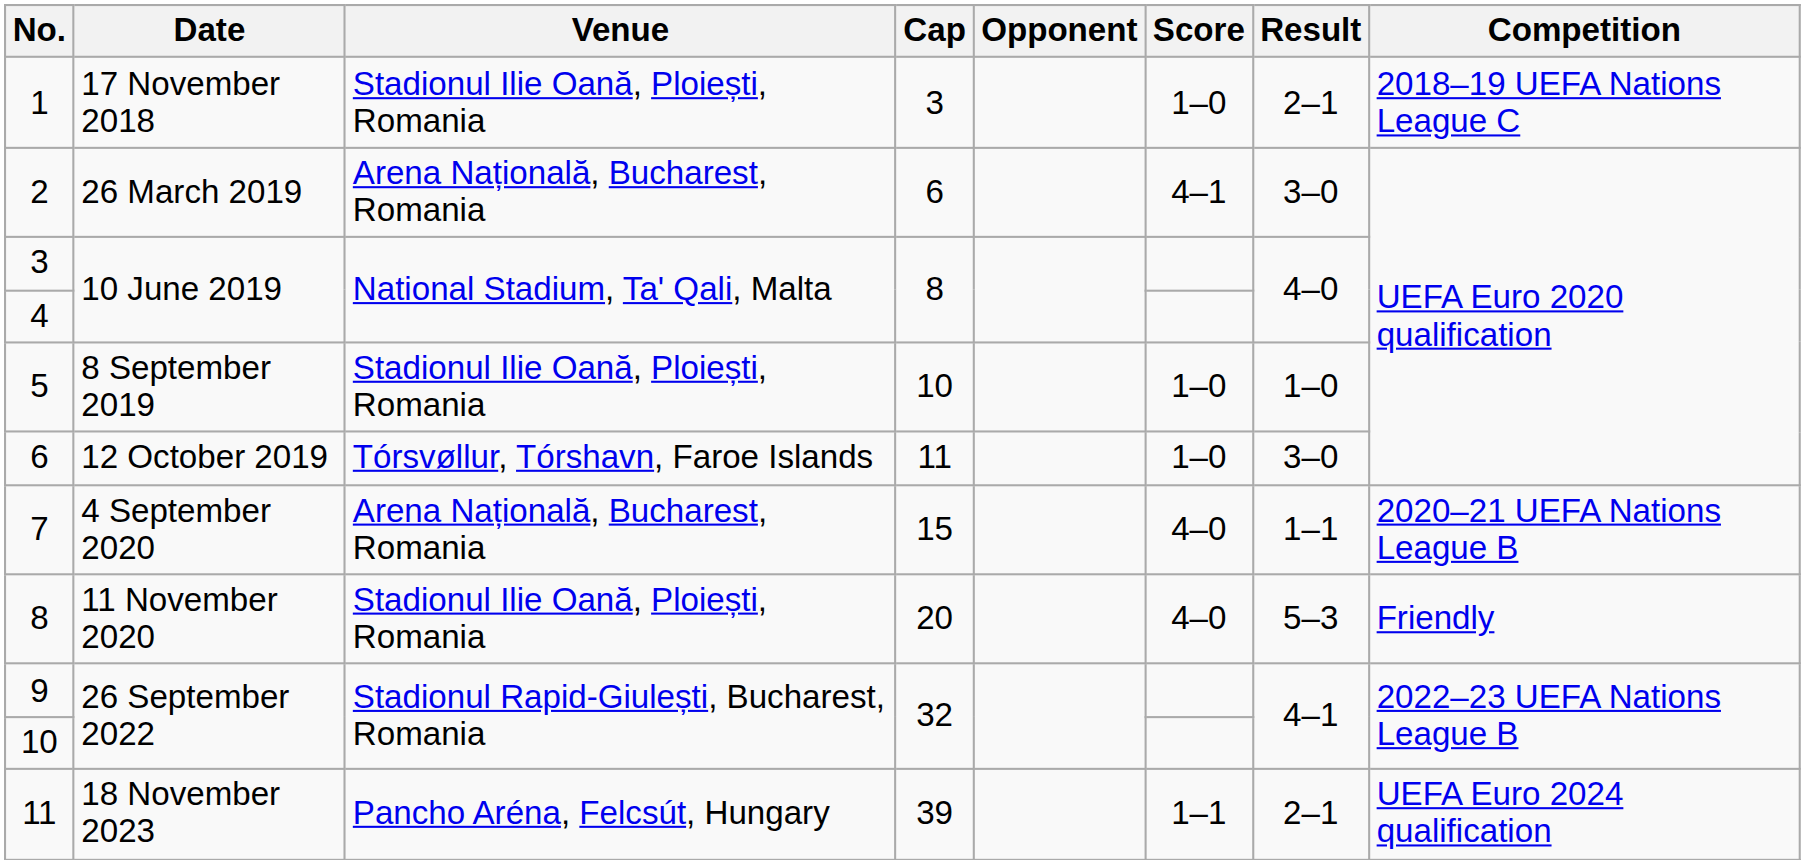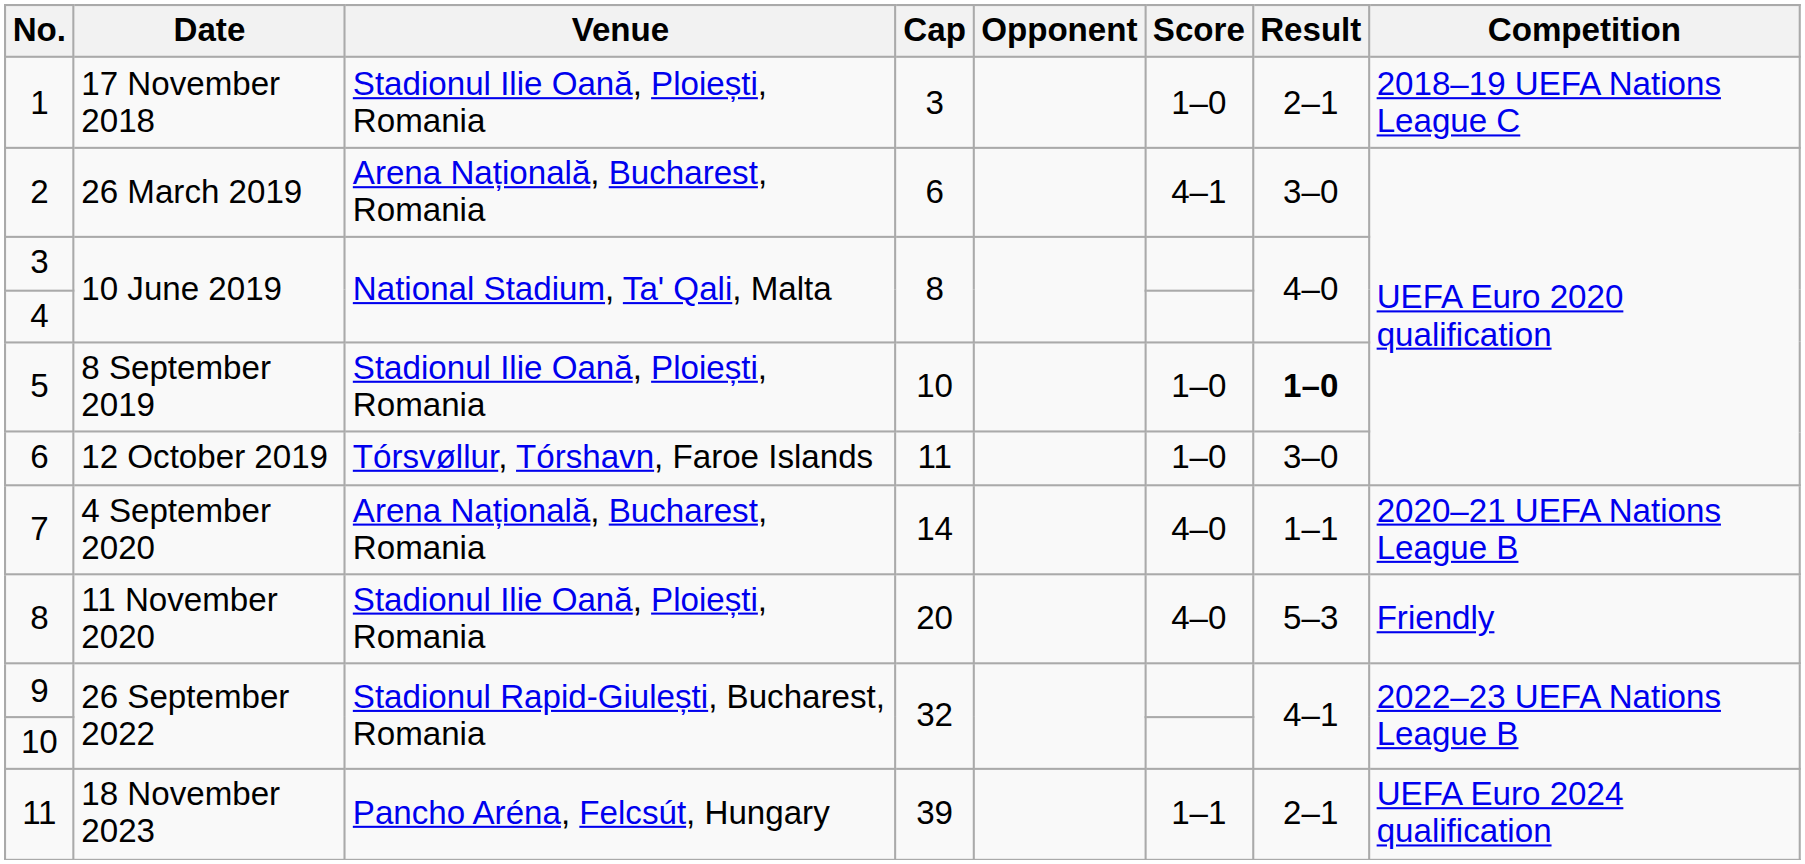5 | Result: normal -> bold
7 | Cap: 15 -> 14
